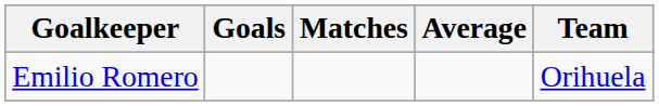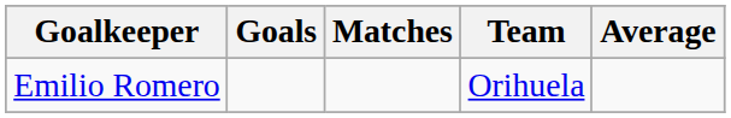columns swapped: Average <-> Team
